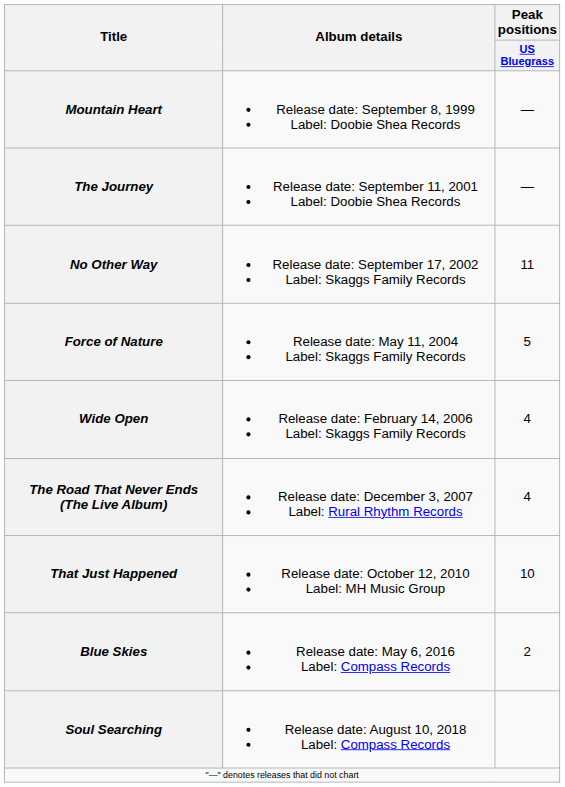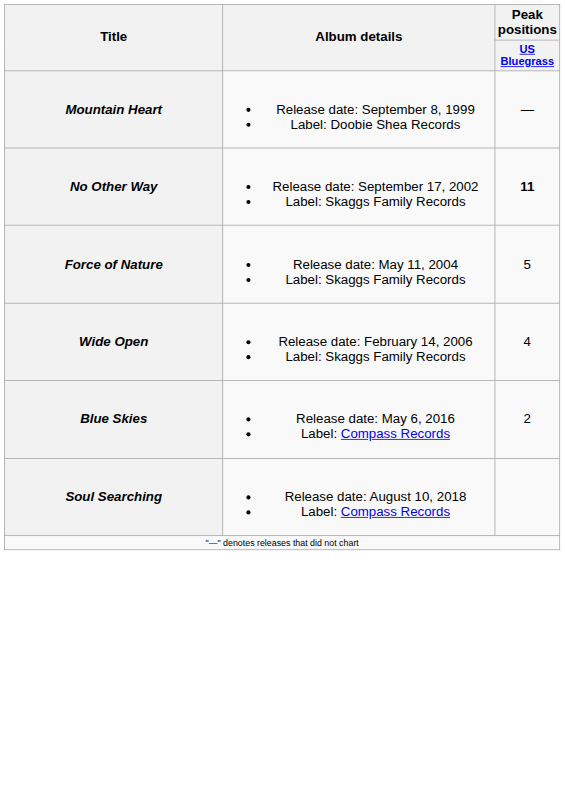- row: The Journey | Release date: September 11, 2001 Label: Doobie Shea Records | —
No Other Way | Peak positions / US Bluegrass: normal -> bold
- row: The Road That Never Ends (The Live Album) | Release date: December 3, 2007 Label: Rural Rhythm Records | 4
- row: That Just Happened | Release date: October 12, 2010 Label: MH Music Group | 10
